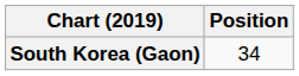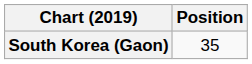South Korea (Gaon) | Position: 34 -> 35
